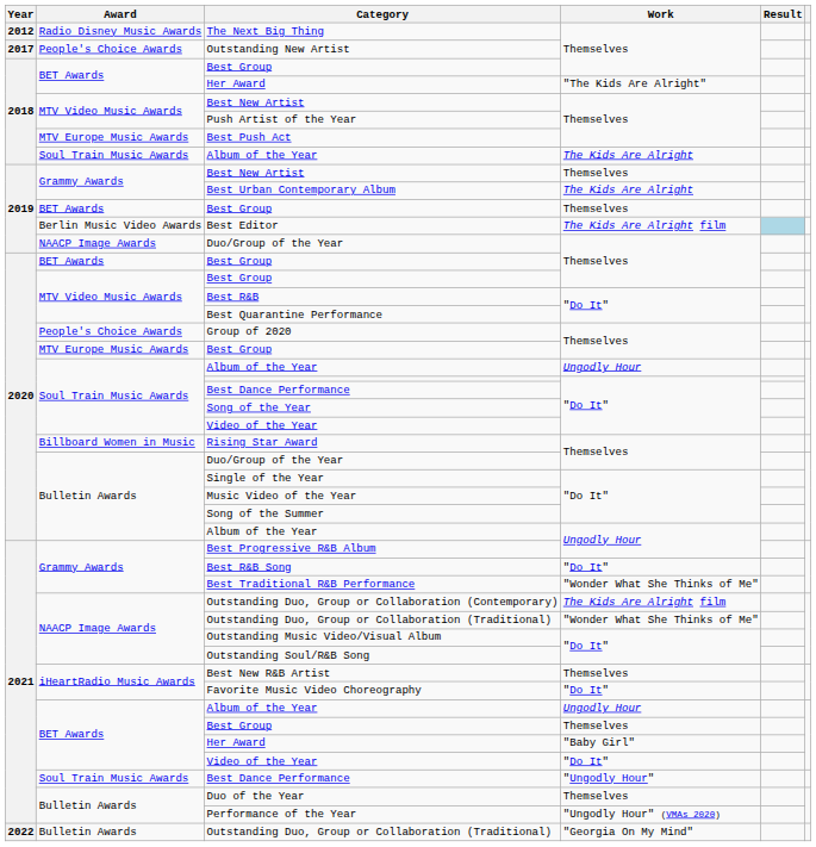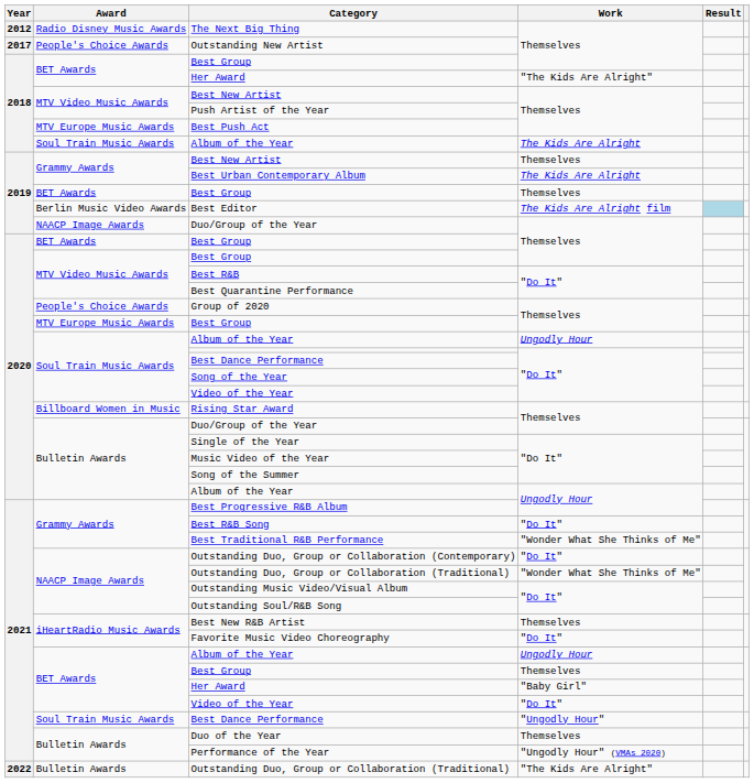Outstanding Duo, Group or Collaboration (Contemporary) | Work: The Kids Are Alright film -> "Do It"
2022 / Outstanding Duo, Group or Collaboration (Traditional) | Work: "Georgia On My Mind" -> "The Kids Are Alright"
